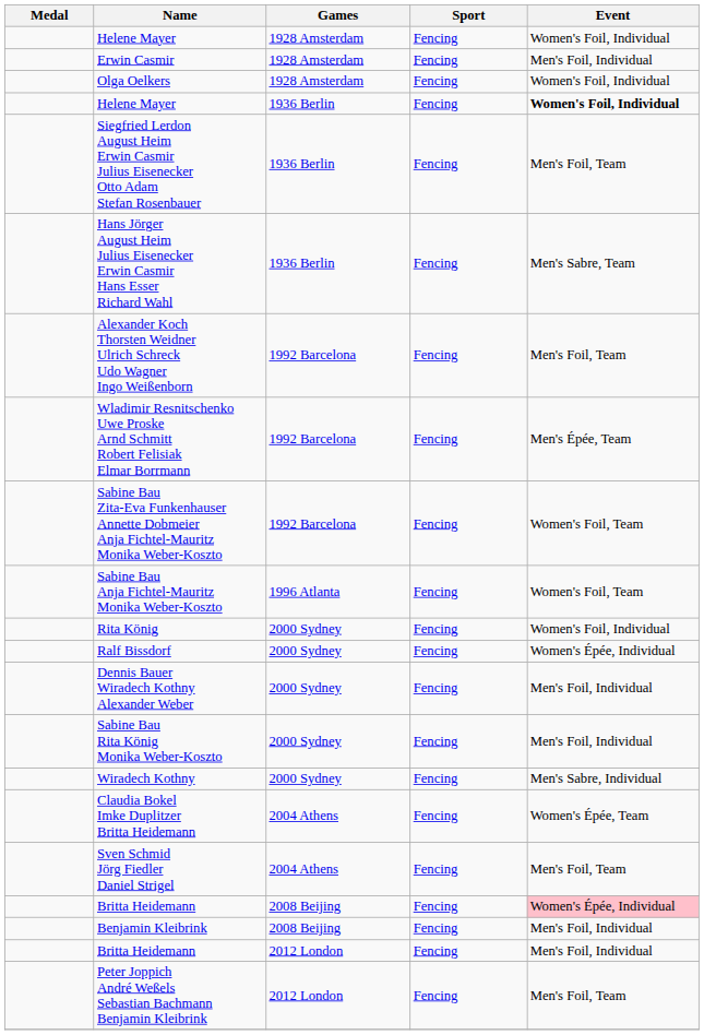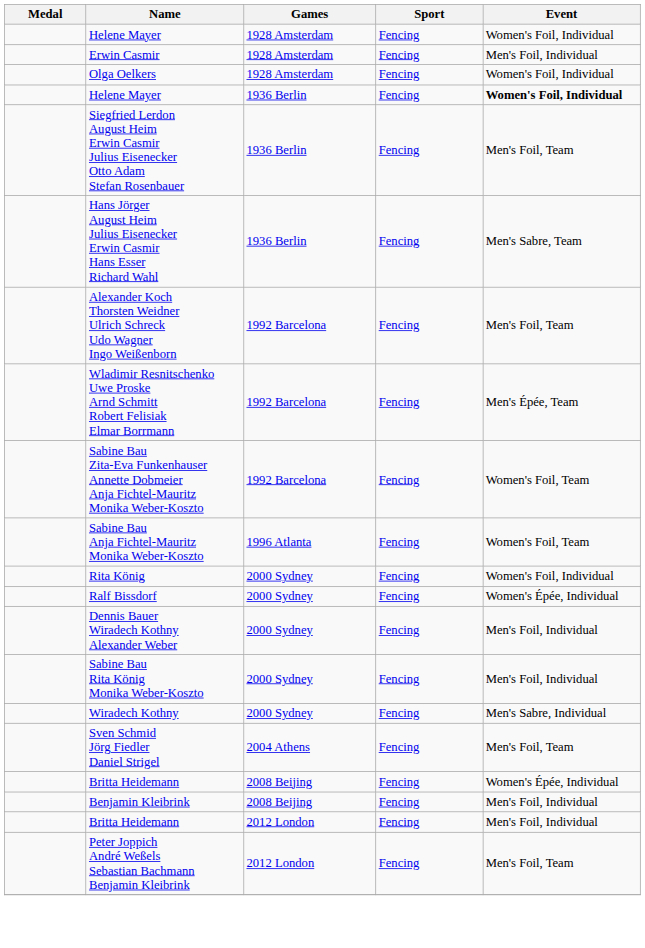- row: Claudia Bokel Imke Duplitzer Britta Heidemann | 2004 Athens | Fencing | Women's Épée, Team
Britta Heidemann / 2008 Beijing | Event: pink background -> no background
